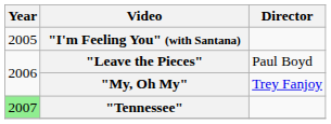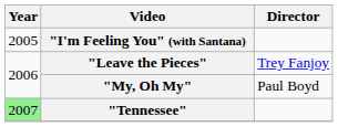"Leave the Pieces" | Director: Paul Boyd -> Trey Fanjoy
"My, Oh My" | Director: Trey Fanjoy -> Paul Boyd
